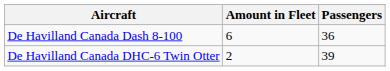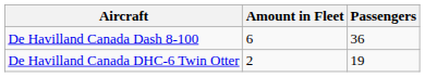De Havilland Canada DHC-6 Twin Otter | Passengers: 39 -> 19
